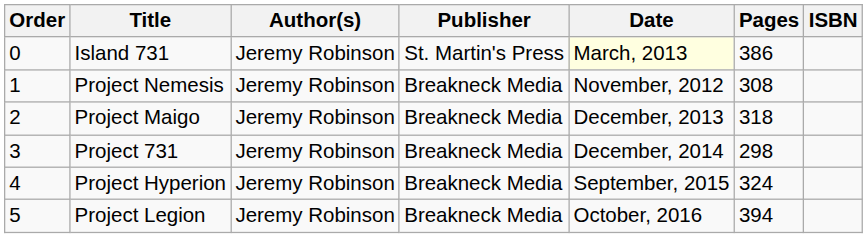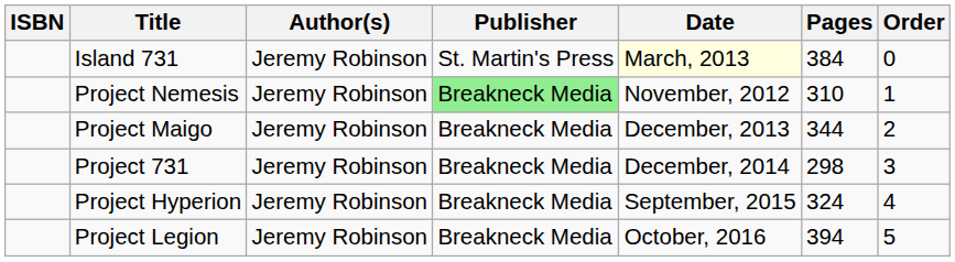columns swapped: Order <-> ISBN
Island 731 | Pages: 386 -> 384
Project Nemesis | Publisher: no background -> lightgreen background
Project Nemesis | Pages: 308 -> 310
Project Maigo | Pages: 318 -> 344
